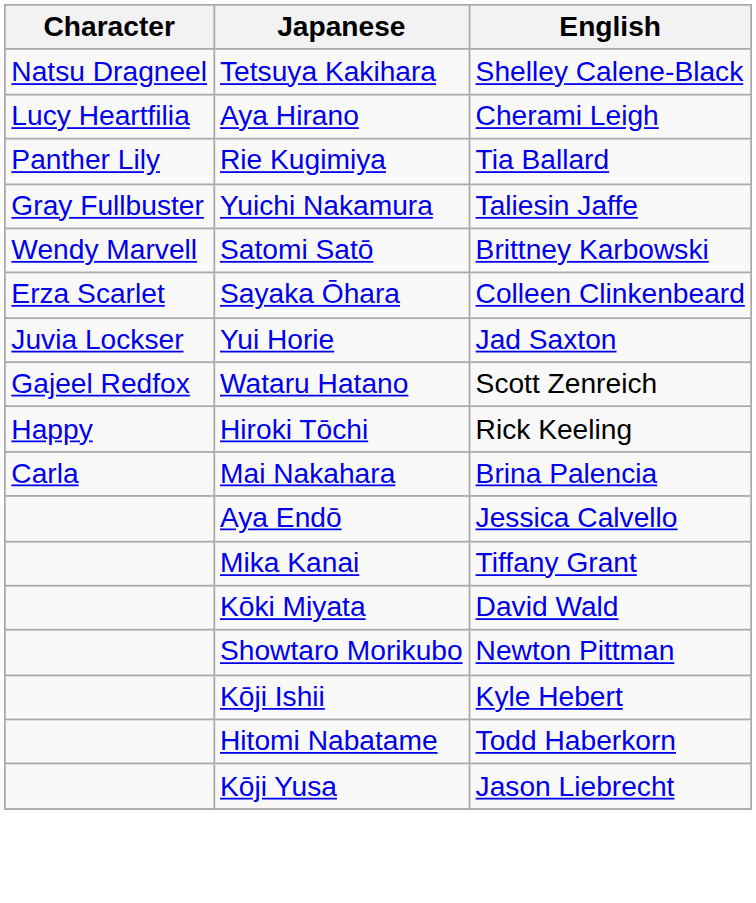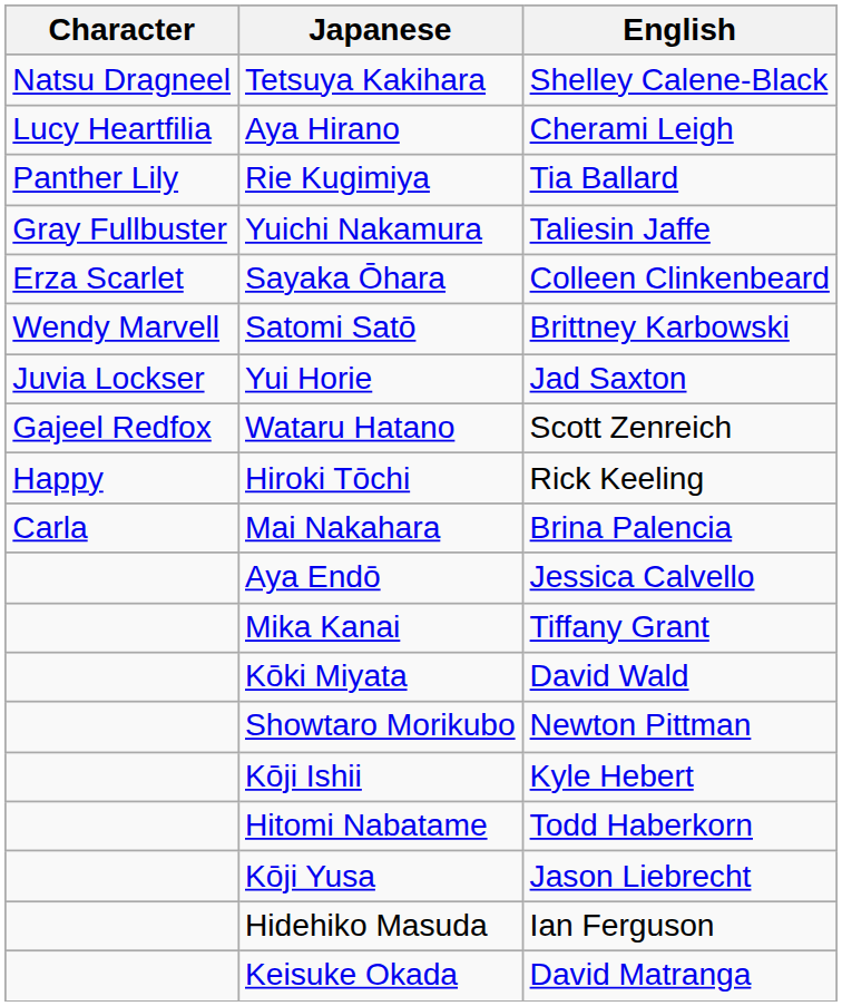rows swapped: Sayaka Ōhara <-> Satomi Satō
+ row: Hidehiko Masuda | Ian Ferguson
+ row: Keisuke Okada | David Matranga
